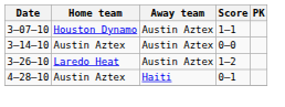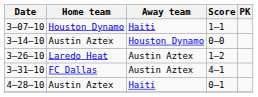3–07–10 | Away team: Austin Aztex -> Haiti
3–14–10 | Away team: Austin Aztex -> Houston Dynamo
+ row: 3–31–10 | FC Dallas | Austin Aztex | 4–1
